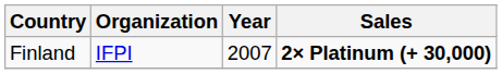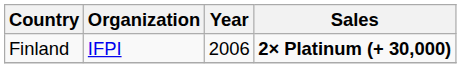Finland | Year: 2007 -> 2006
